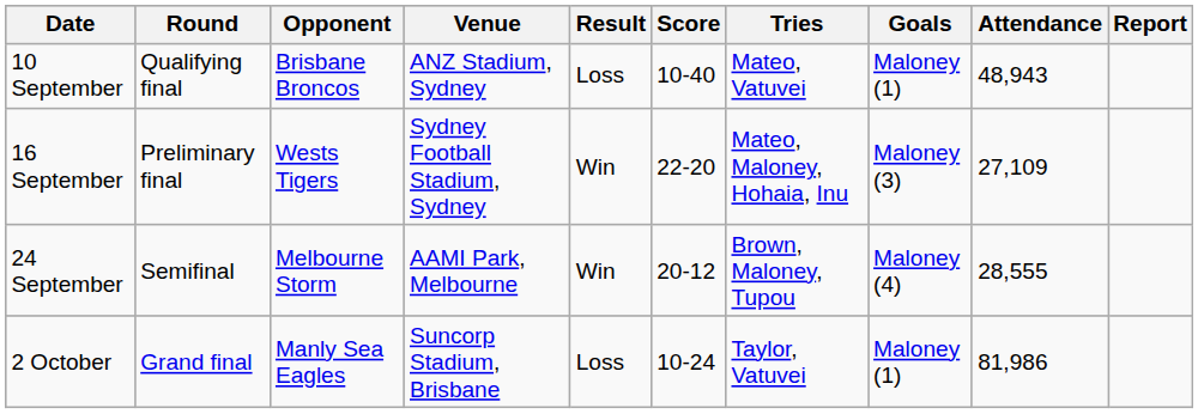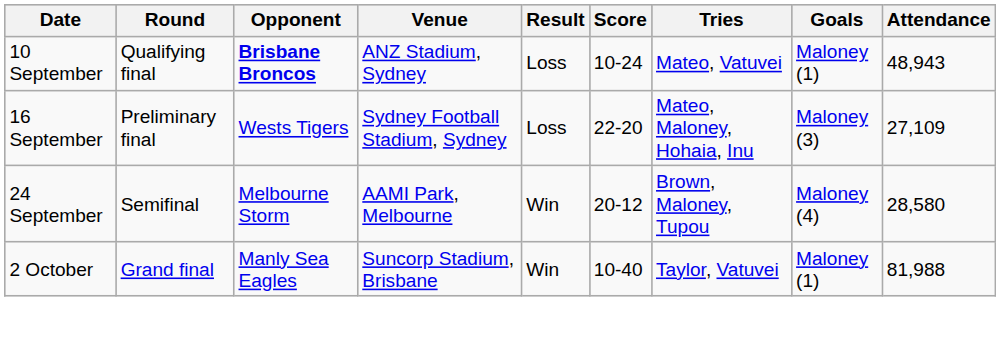- column: Report
10 September | Opponent: normal -> bold
10 September | Score: 10-40 -> 10-24
16 September | Result: Win -> Loss
24 September | Attendance: 28,555 -> 28,580
2 October | Result: Loss -> Win
2 October | Score: 10-24 -> 10-40
2 October | Attendance: 81,986 -> 81,988
